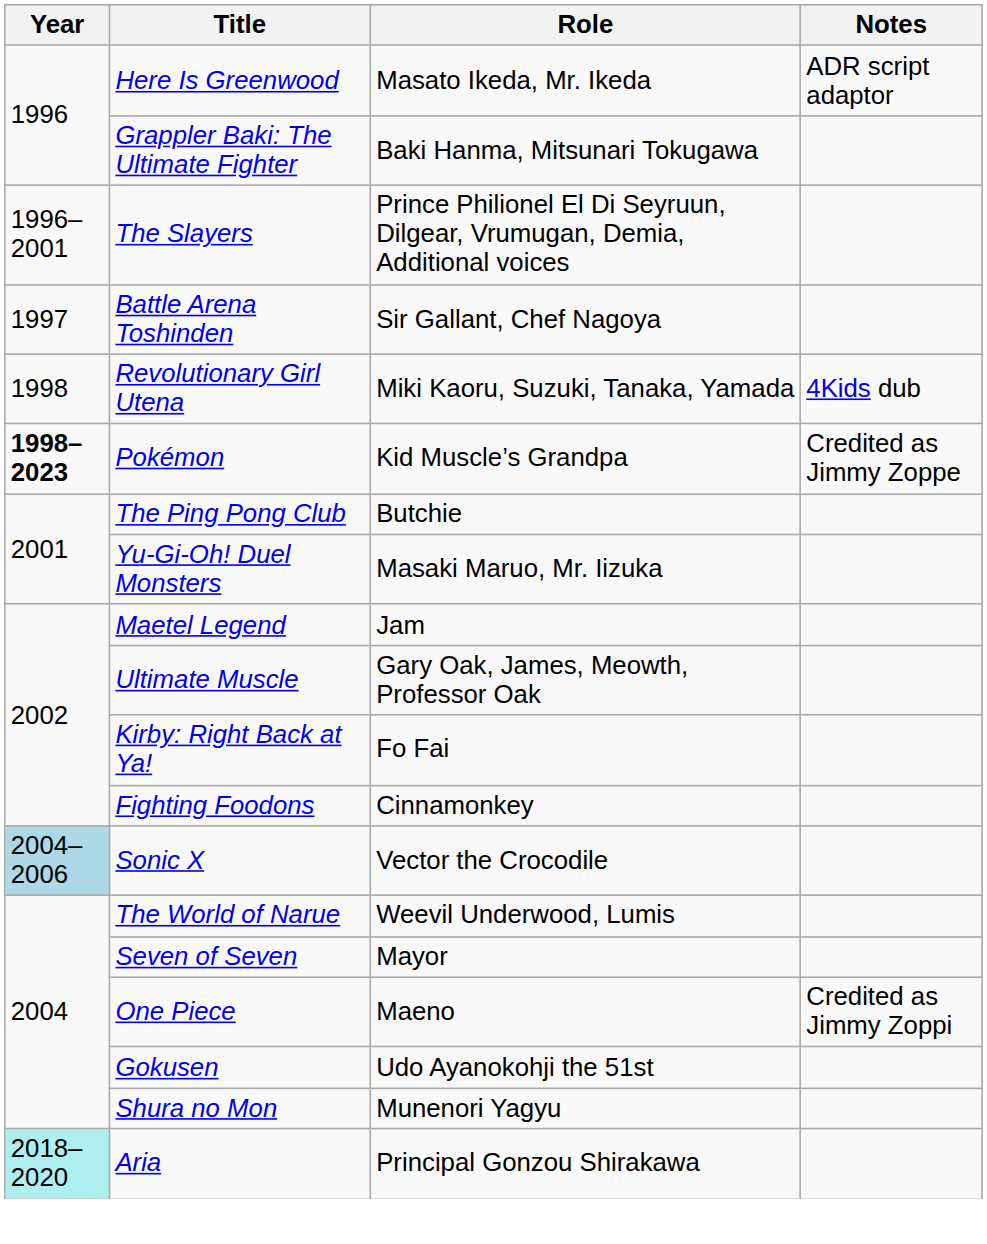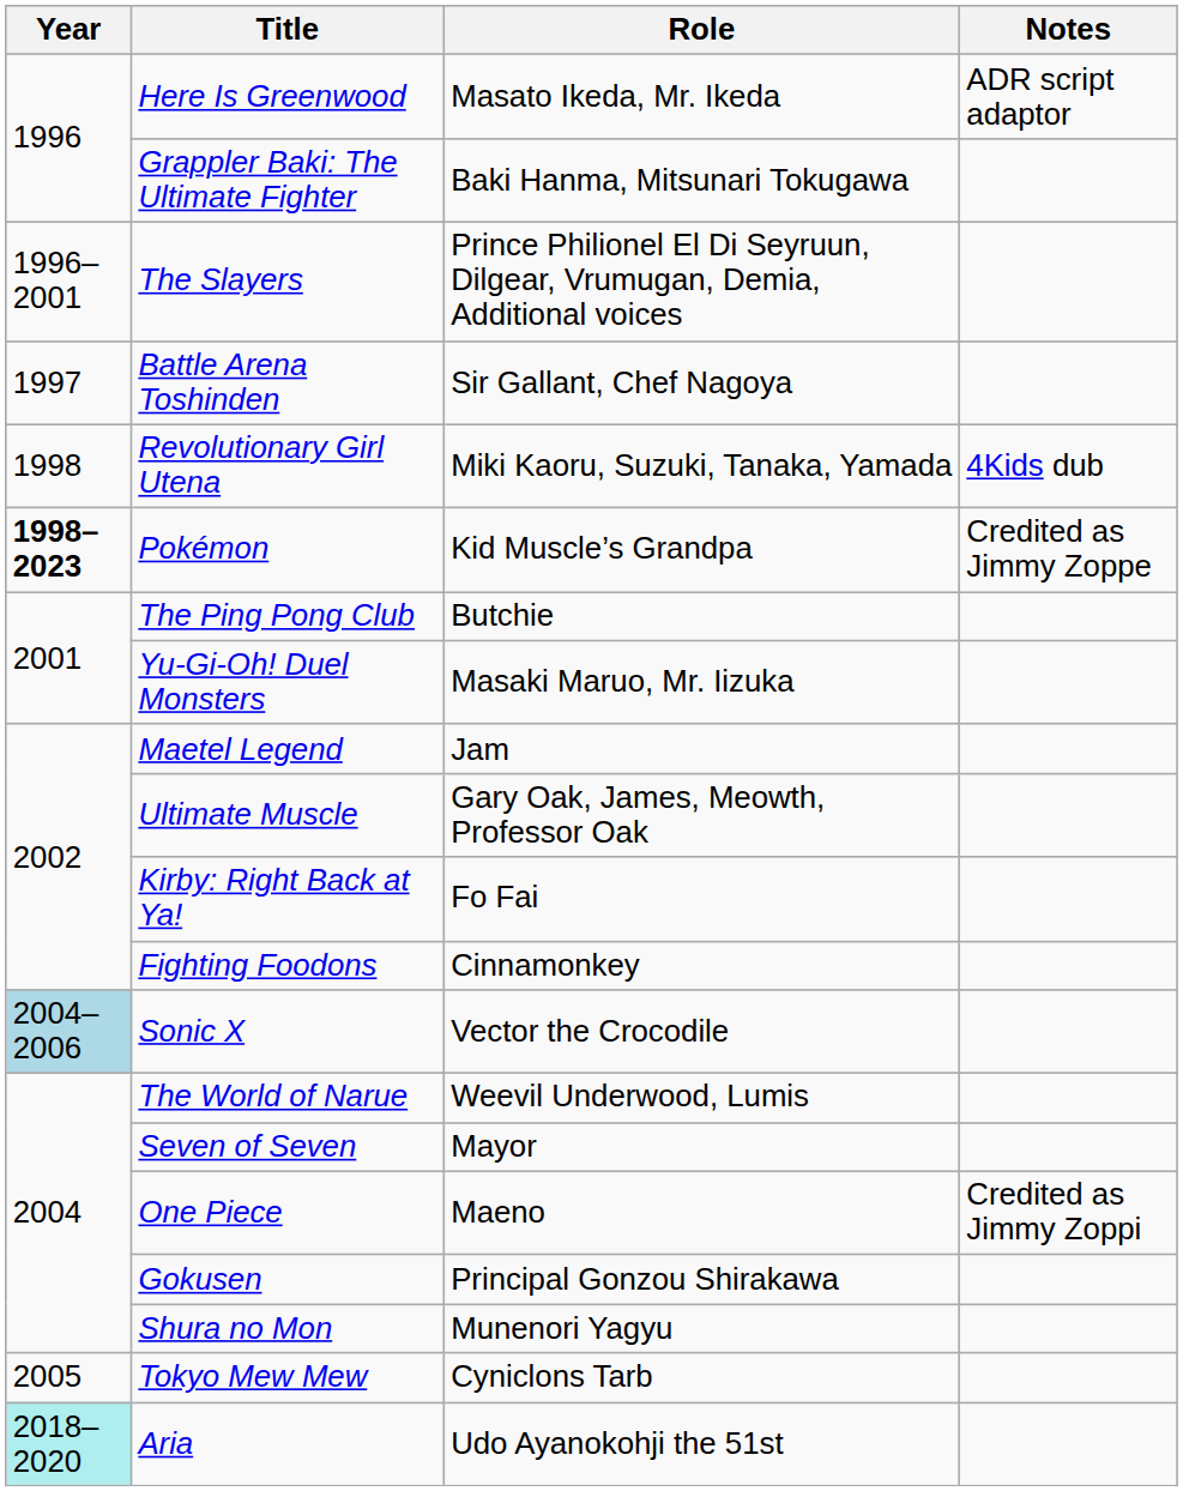Gokusen | Role: Udo Ayanokohji the 51st -> Principal Gonzou Shirakawa
+ row: 2005 | Tokyo Mew Mew | Cyniclons Tarb
Aria | Role: Principal Gonzou Shirakawa -> Udo Ayanokohji the 51st
